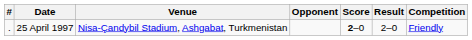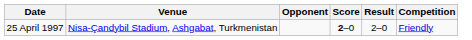- column: # | .
